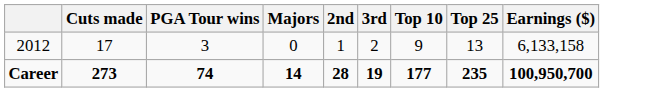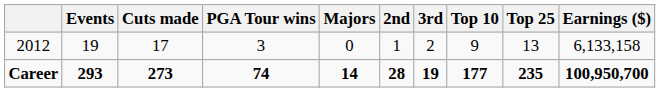+ column: Events | 19 | 293
